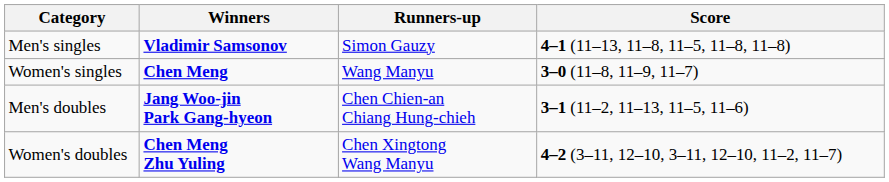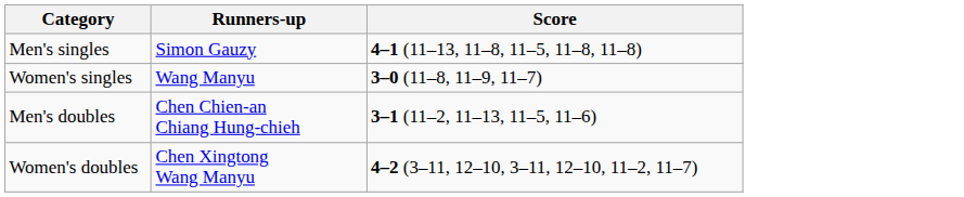- column: Winners | Vladimir Samsonov | Chen Meng | Jang Woo-jin Park Gang-hyeon | Chen Meng Zhu Yuling
